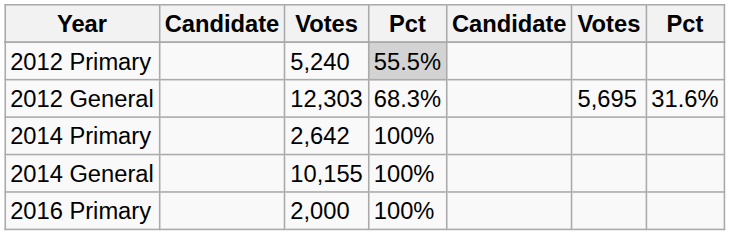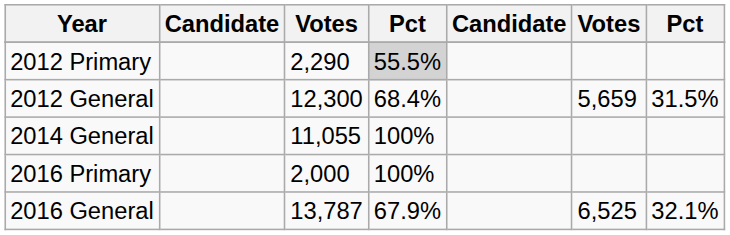2012 Primary | column 3: 5,240 -> 2,290
2012 General | column 3: 12,303 -> 12,300
2012 General | column 4: 68.3% -> 68.4%
2012 General | column 6: 5,695 -> 5,659
2012 General | column 7: 31.6% -> 31.5%
- row: 2014 Primary | 2,642 | 100%
2014 General | column 3: 10,155 -> 11,055
+ row: 2016 General | 13,787 | 67.9% | 6,525 | 32.1%
